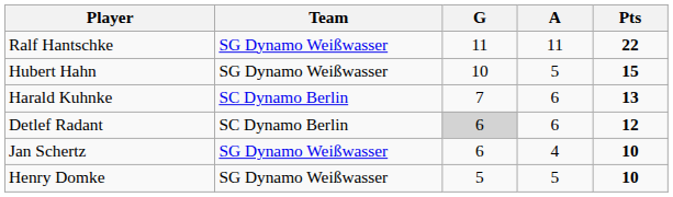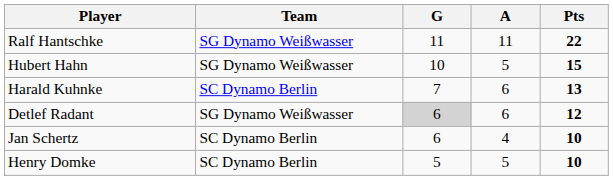Detlef Radant | Team: SC Dynamo Berlin -> SG Dynamo Weißwasser
Jan Schertz | Team: SG Dynamo Weißwasser -> SC Dynamo Berlin
Henry Domke | Team: SG Dynamo Weißwasser -> SC Dynamo Berlin
